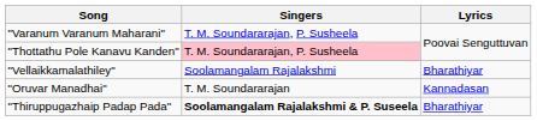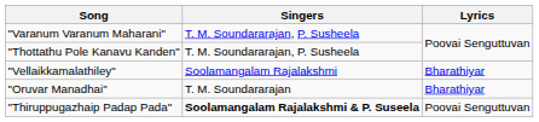"Thottathu Pole Kanavu Kanden" | Singers: pink background -> no background
"Oruvar Manadhai" | Lyrics: Kannadasan -> Bharathiyar
"Thiruppugazhaip Padap Pada" | Lyrics: Bharathiyar -> Poovai Senguttuvan
